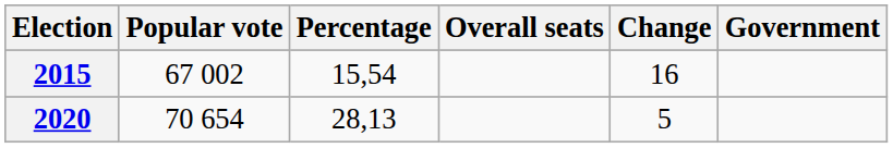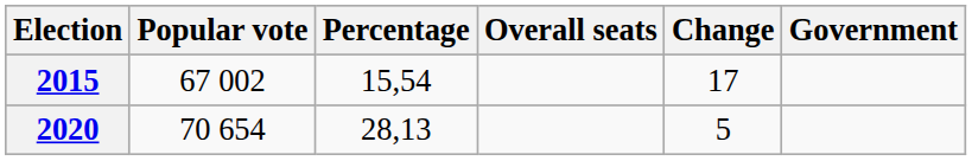2015 | Change: 16 -> 17
